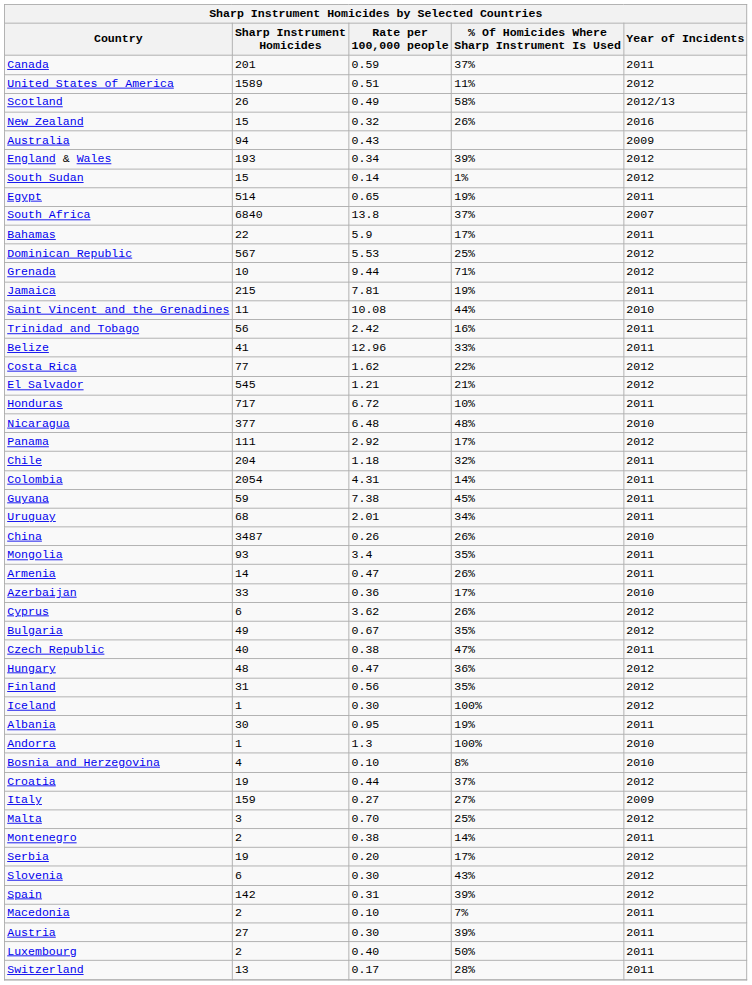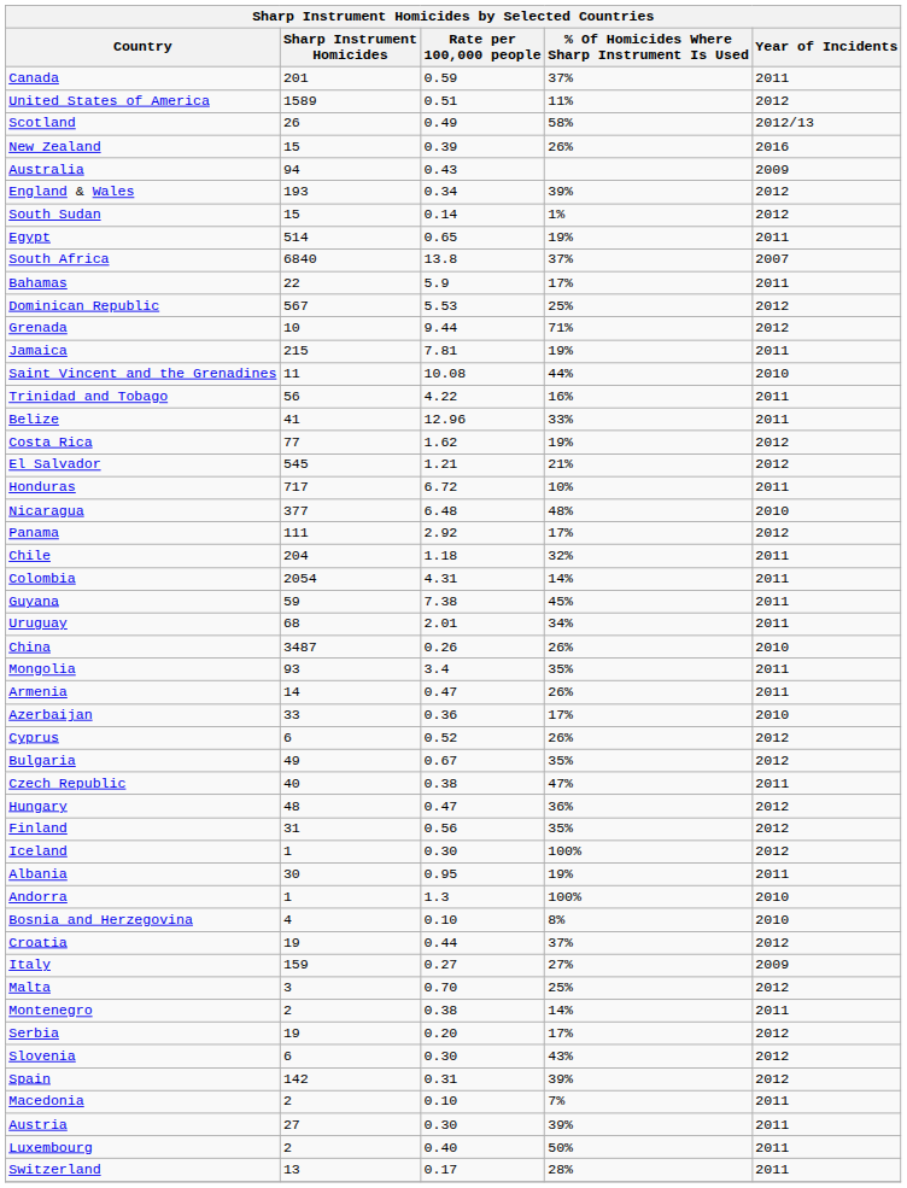New Zealand | Rate per 100,000 people: 0.32 -> 0.39
Trinidad and Tobago | Rate per 100,000 people: 2.42 -> 4.22
Costa Rica | % Of Homicides Where Sharp Instrument Is Used: 22% -> 19%
Cyprus | Rate per 100,000 people: 3.62 -> 0.52
